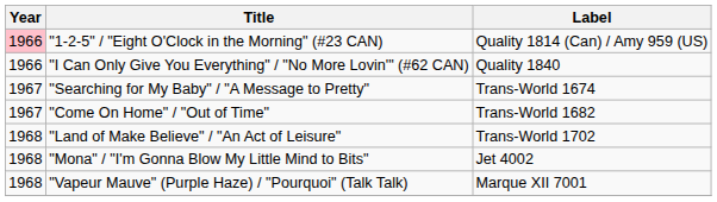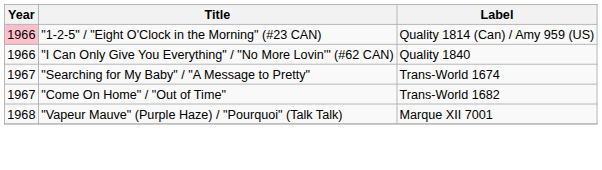- row: 1968 | "Land of Make Believe" / "An Act of Leisure" | Trans-World 1702
- row: 1968 | "Mona" / "I'm Gonna Blow My Little Mind to Bits" | Jet 4002
